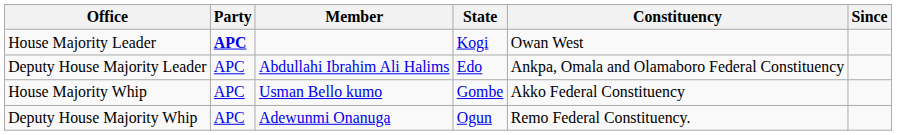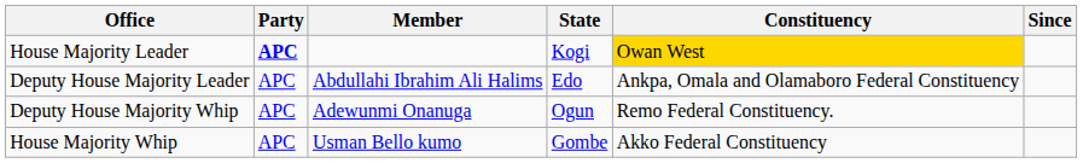House Majority Leader | Constituency: no background -> gold background
rows swapped: House Majority Whip <-> Deputy House Majority Whip
